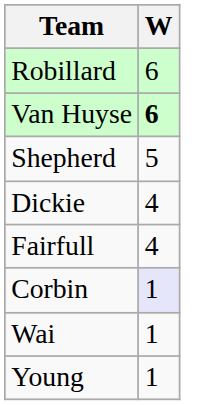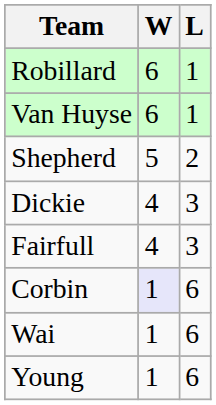+ column: L | 1 | 1 | 2 | 3 | 3 | 6 | 6 | 6
Van Huyse | W: bold -> normal
